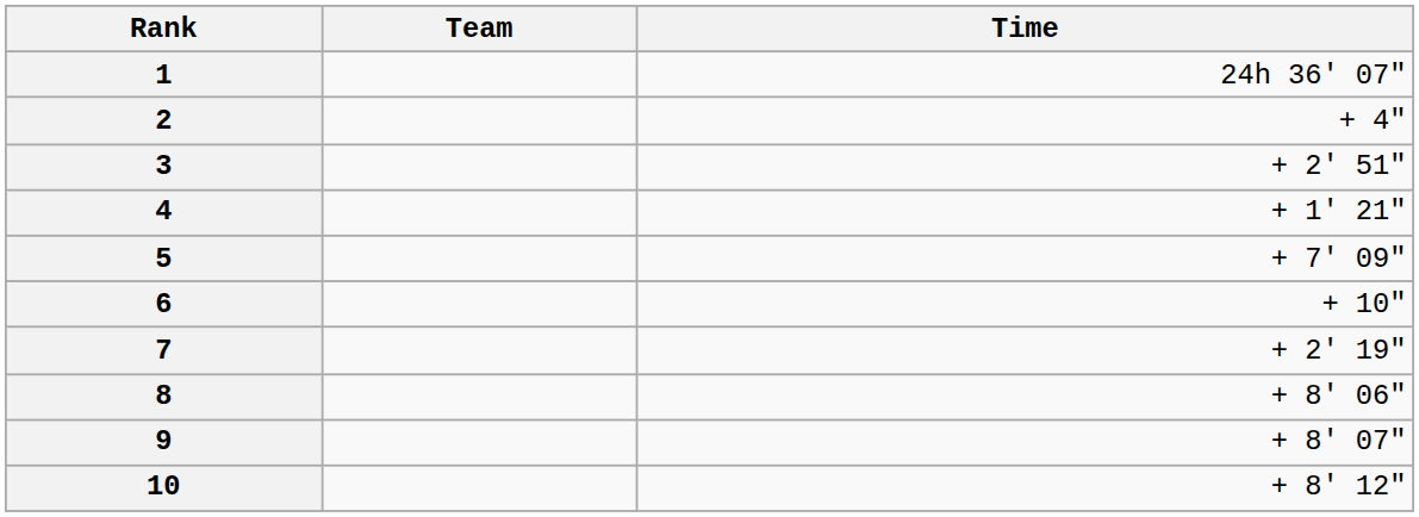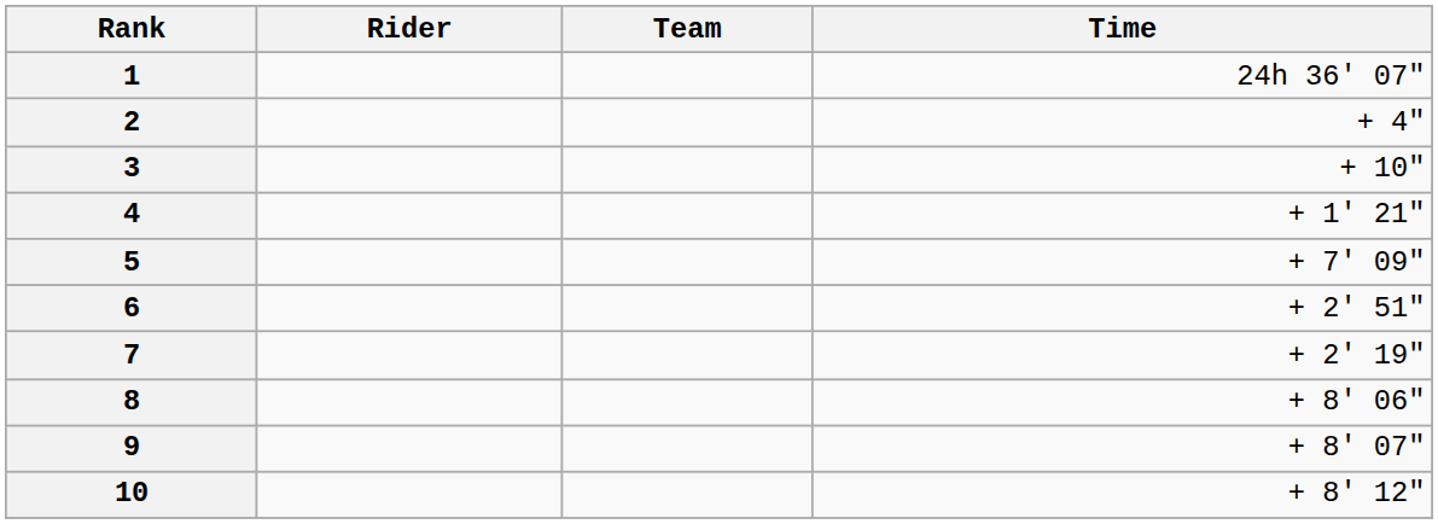+ column: Rider
3 | Time: + 2' 51" -> + 10"
6 | Time: + 10" -> + 2' 51"
